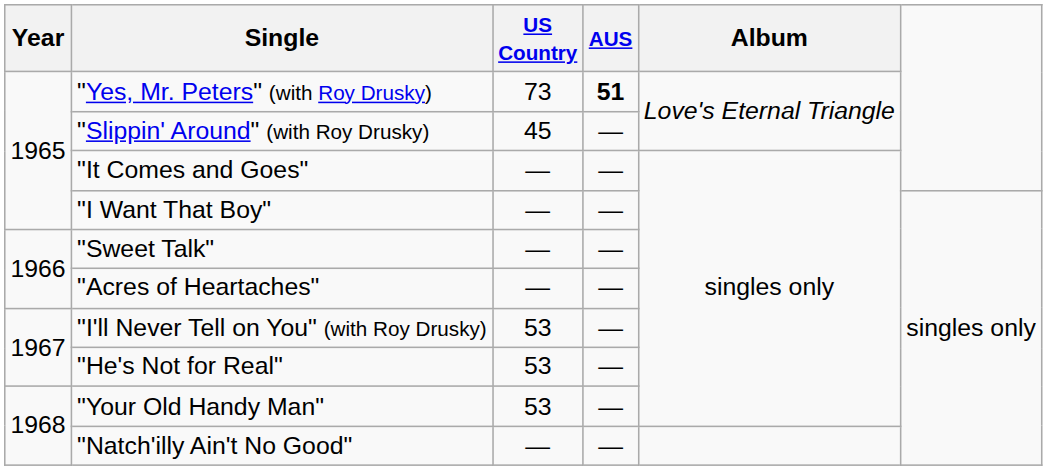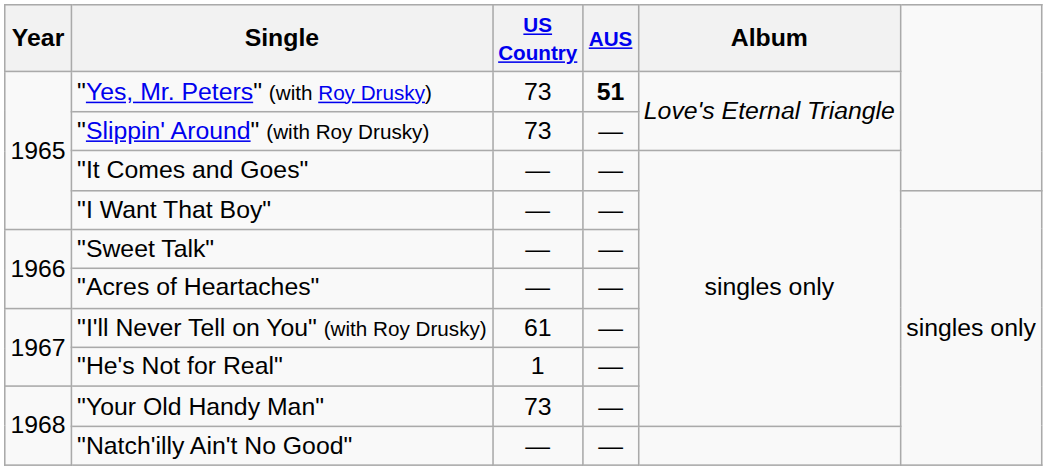"Slippin' Around" (with Roy Drusky) | US Country: 45 -> 73
"I'll Never Tell on You" (with Roy Drusky) | US Country: 53 -> 61
"He's Not for Real" | US Country: 53 -> 1
"Your Old Handy Man" | US Country: 53 -> 73
